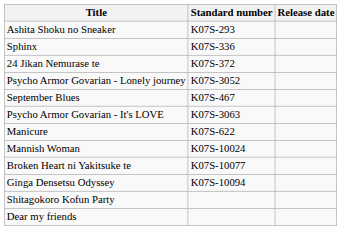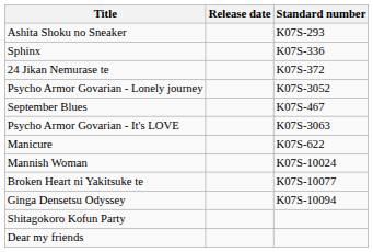columns swapped: Standard number <-> Release date
